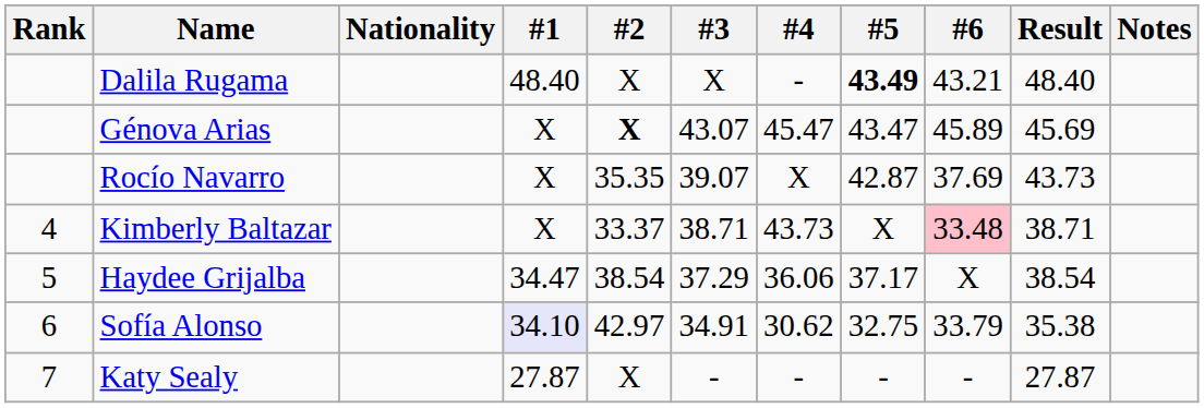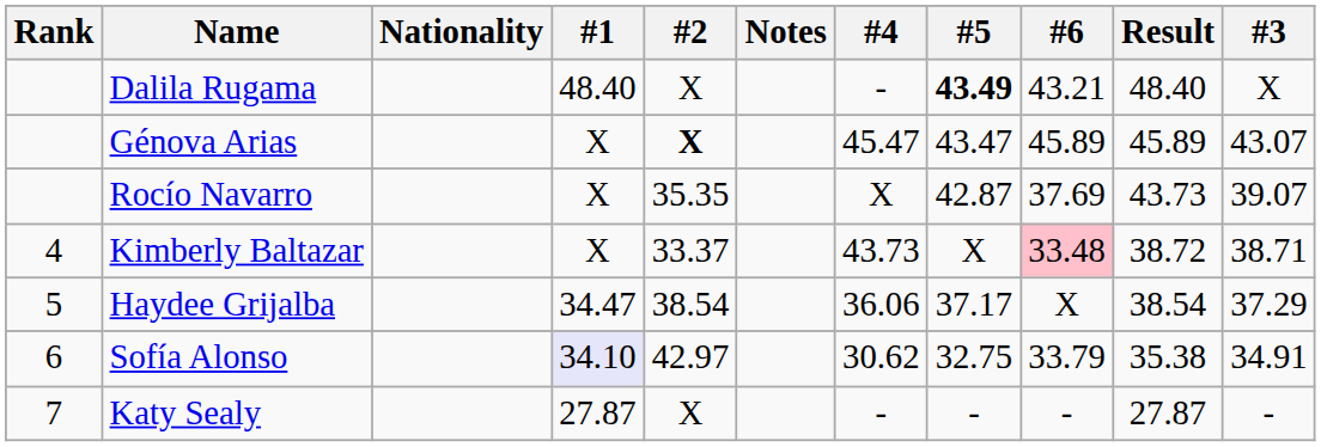columns swapped: #3 <-> Notes
Génova Arias | Result: 45.69 -> 45.89
Kimberly Baltazar | Result: 38.71 -> 38.72
